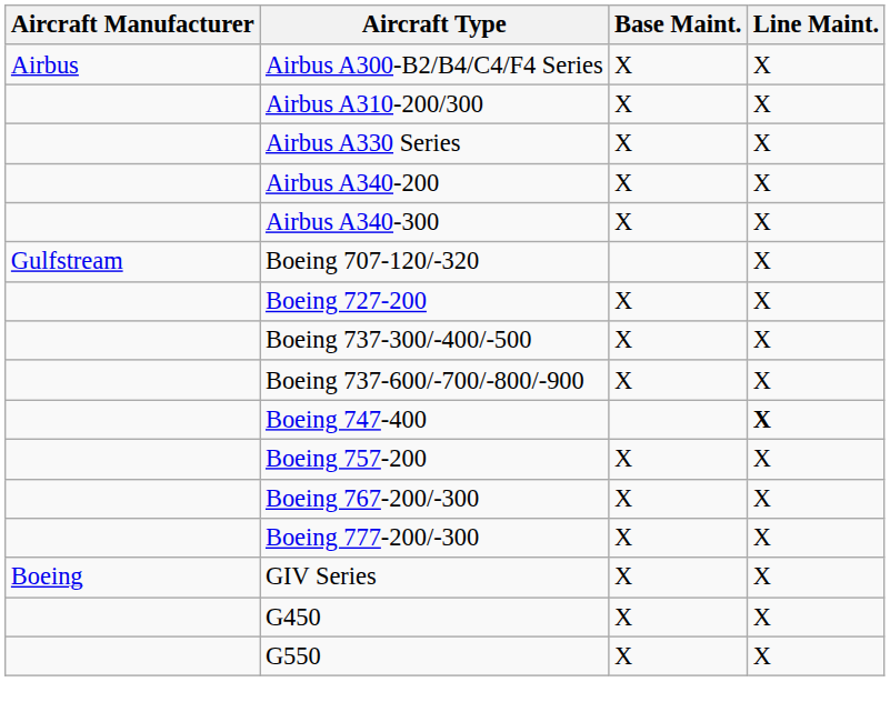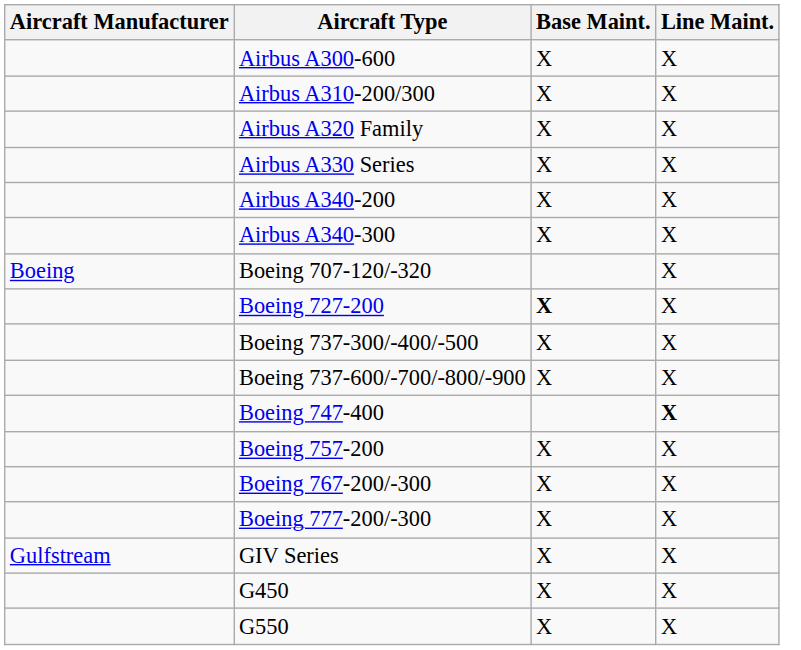- row: Airbus | Airbus A300-B2/B4/C4/F4 Series | X | X
+ row: Airbus A300-600 | X | X
+ row: Airbus A320 Family | X | X
Boeing 707-120/-320 | Aircraft Manufacturer: Gulfstream -> Boeing
Boeing 727-200 | Base Maint.: normal -> bold
GIV Series | Aircraft Manufacturer: Boeing -> Gulfstream
